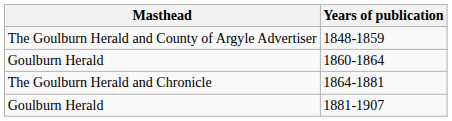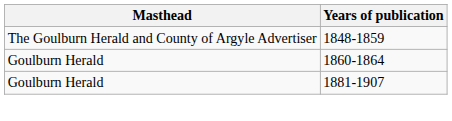- row: The Goulburn Herald and Chronicle | 1864-1881
